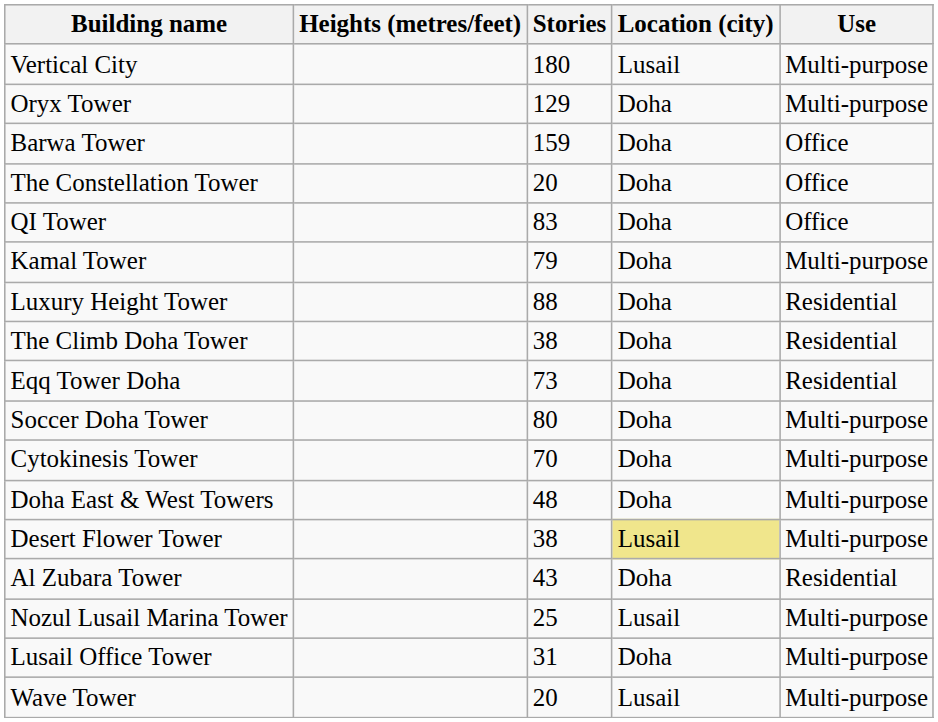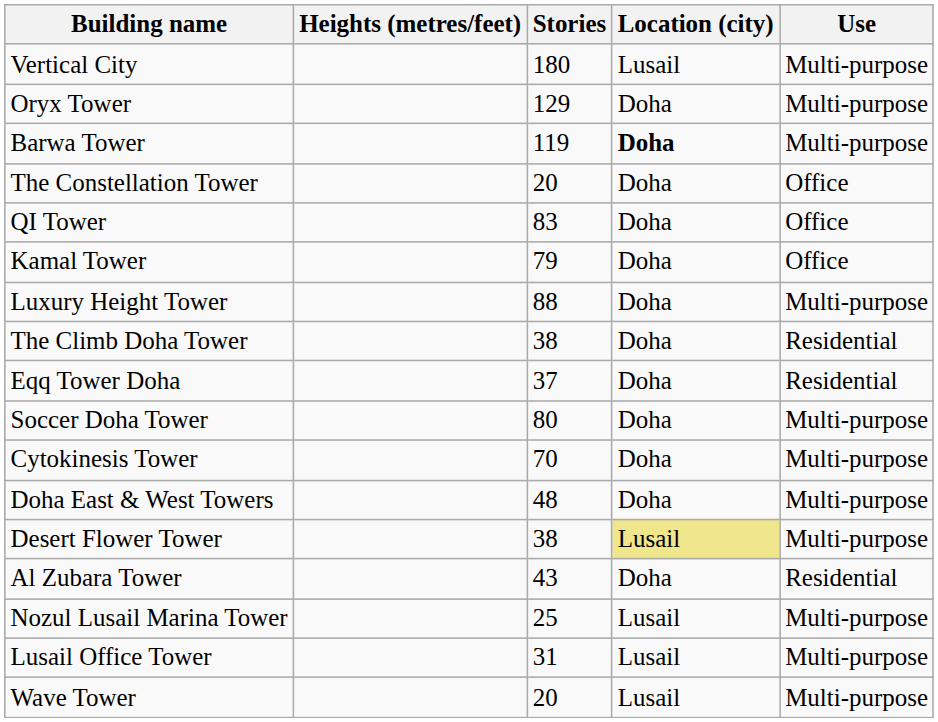Barwa Tower | Stories: 159 -> 119
Barwa Tower | Location (city): normal -> bold
Barwa Tower | Use: Office -> Multi-purpose
Kamal Tower | Use: Multi-purpose -> Office
Luxury Height Tower | Use: Residential -> Multi-purpose
Eqq Tower Doha | Stories: 73 -> 37
Lusail Office Tower | Location (city): Doha -> Lusail
